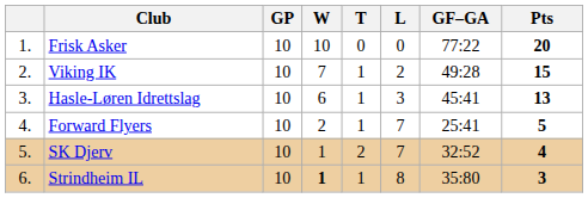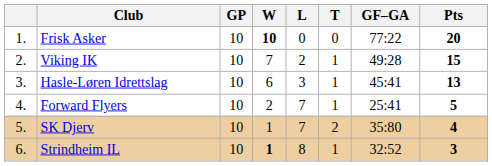columns swapped: T <-> L
Frisk Asker | W: normal -> bold
SK Djerv | GF–GA: 32:52 -> 35:80
Strindheim IL | GF–GA: 35:80 -> 32:52
